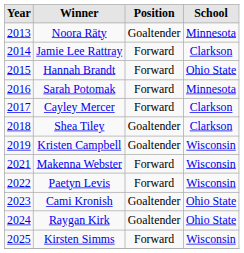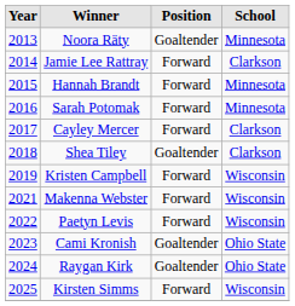Hannah Brandt | School: Ohio State -> Minnesota
Kristen Campbell | Position: Goaltender -> Forward
